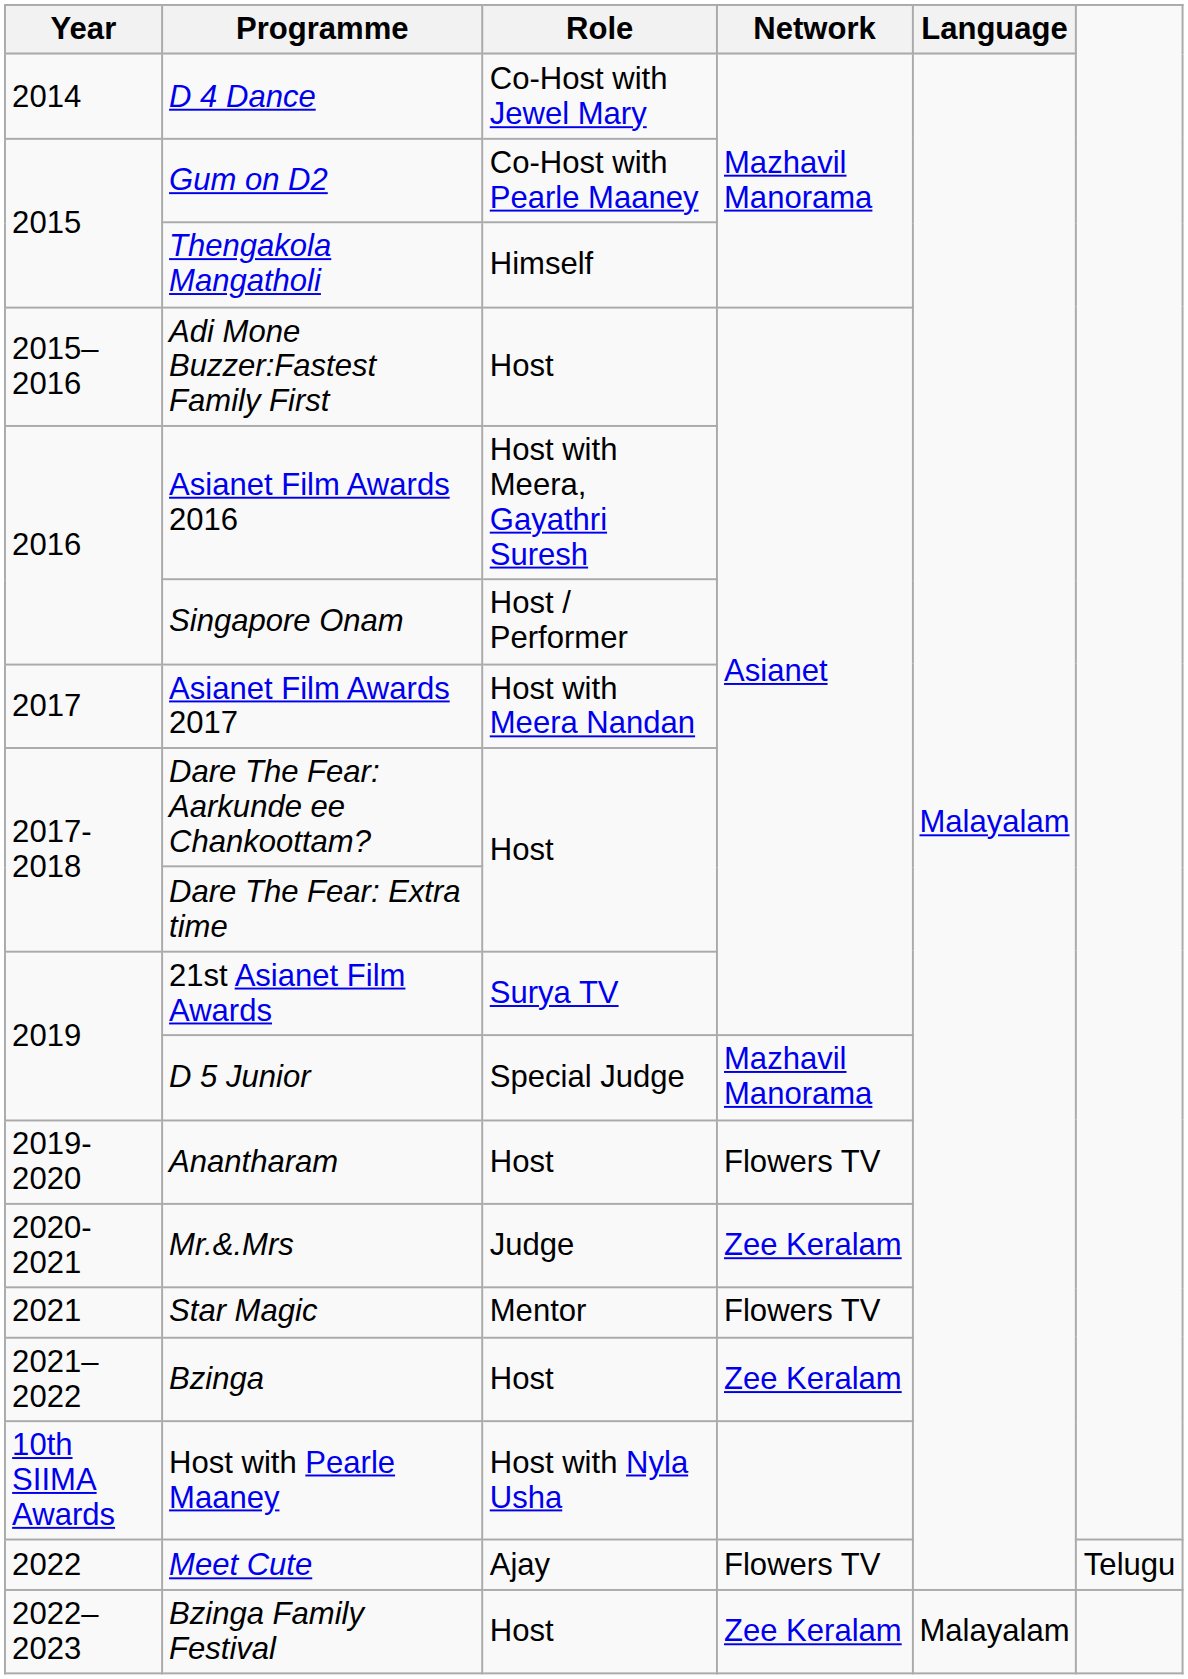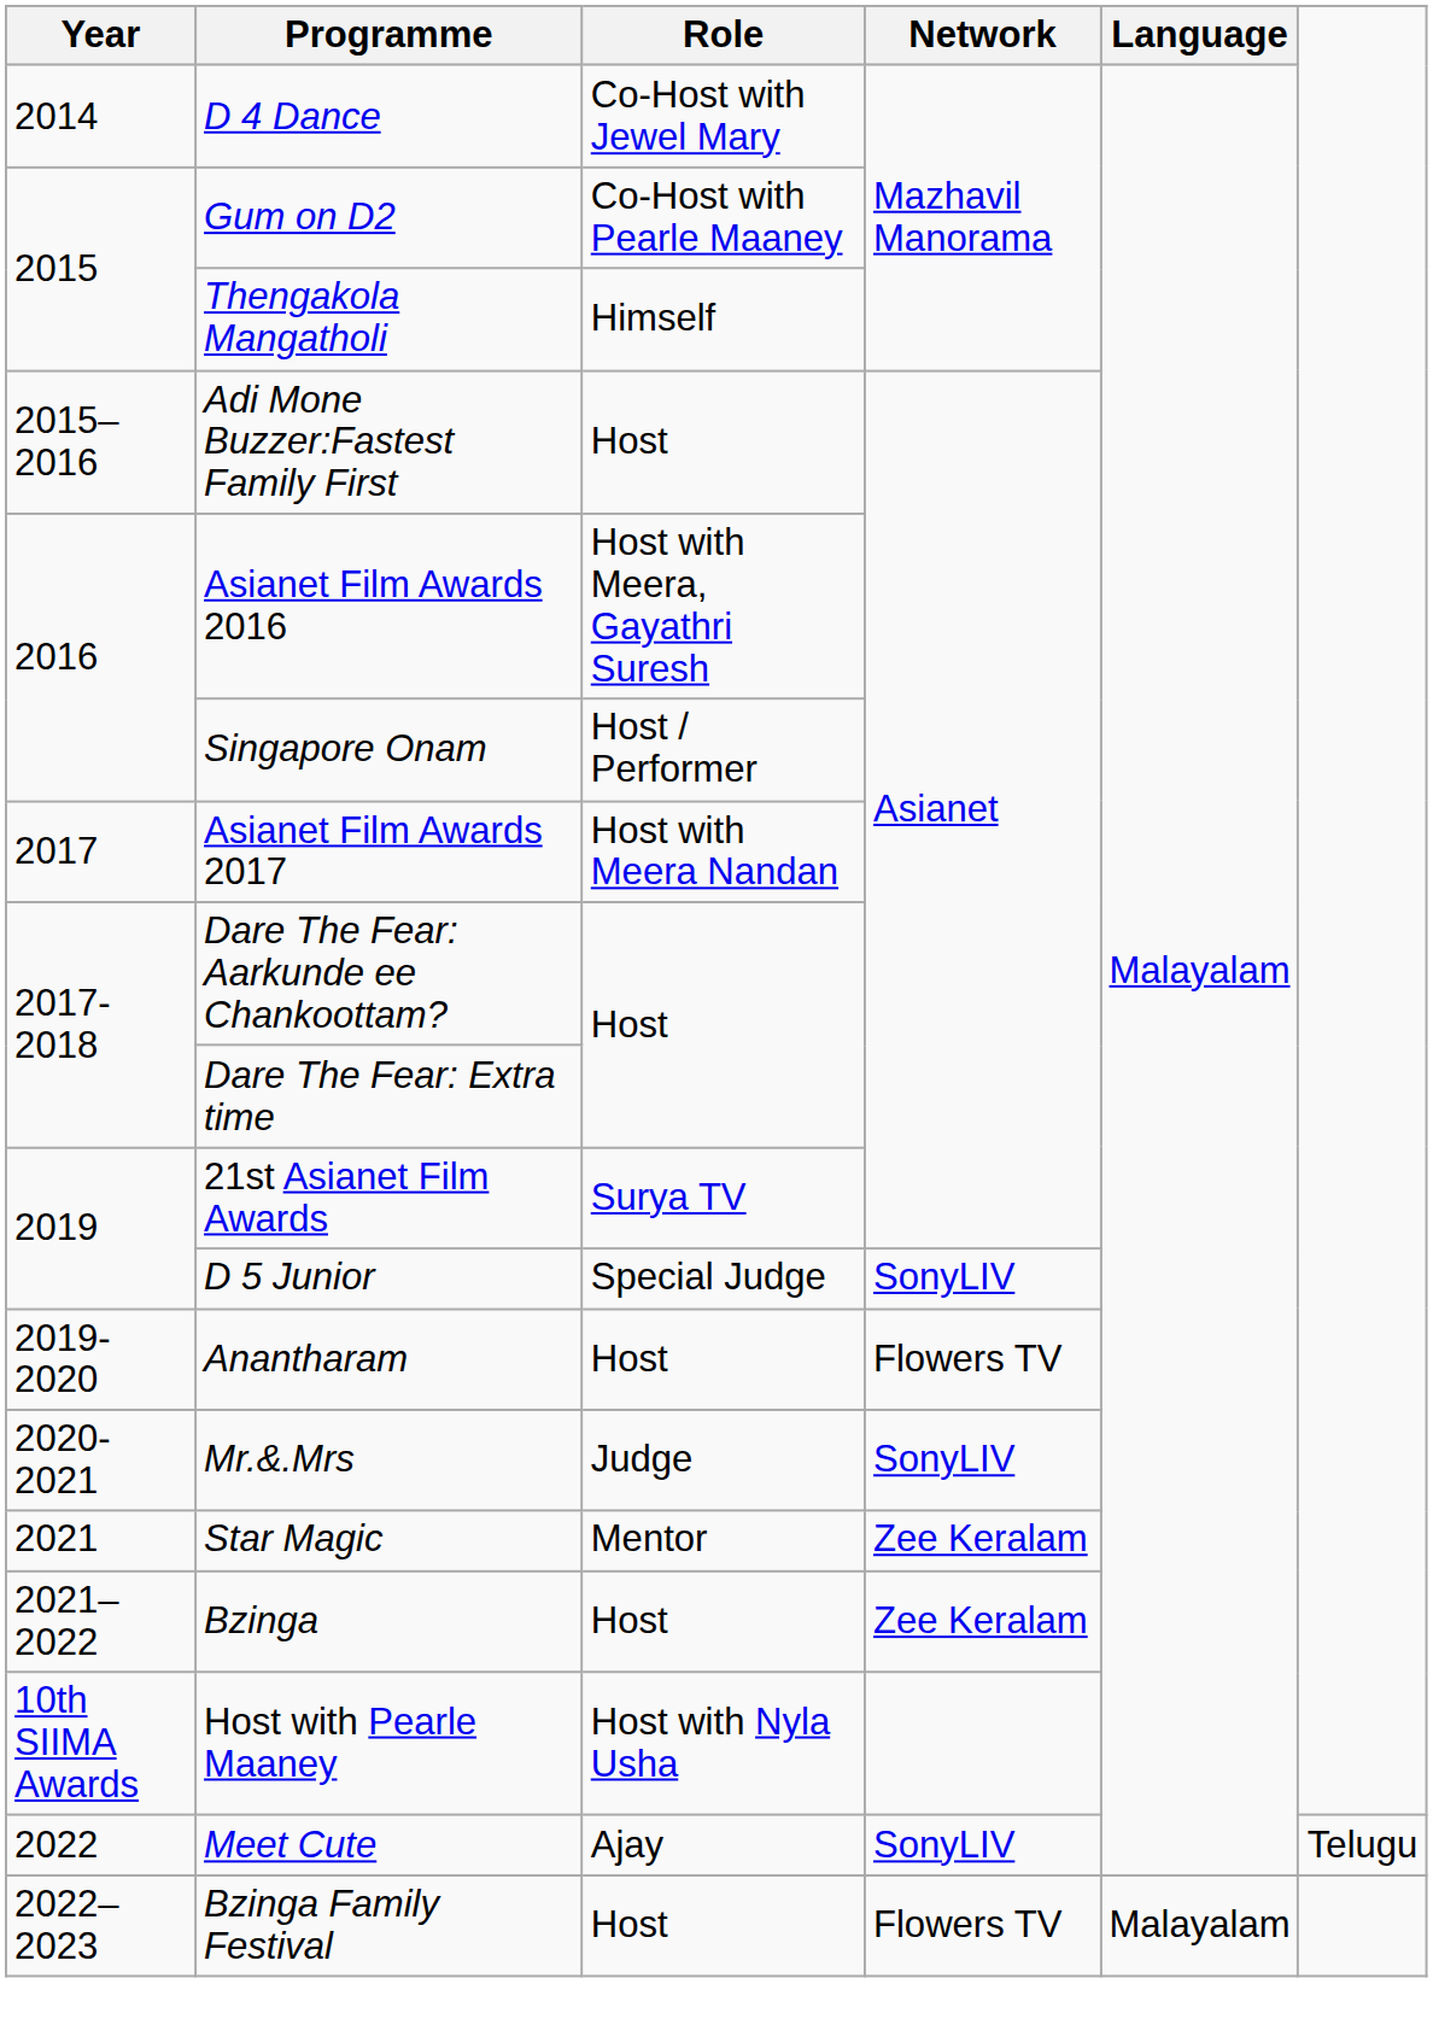D 5 Junior | Network: Mazhavil Manorama -> SonyLIV
Mr.&.Mrs | Network: Zee Keralam -> SonyLIV
Star Magic | Network: Flowers TV -> Zee Keralam
Meet Cute | Network: Flowers TV -> SonyLIV
Bzinga Family Festival | Network: Zee Keralam -> Flowers TV
